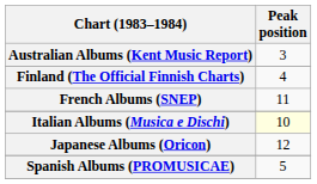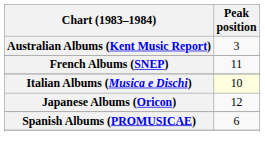- row: Finland (The Official Finnish Charts) | 4
Spanish Albums (PROMUSICAE) | Peak position: 5 -> 6
